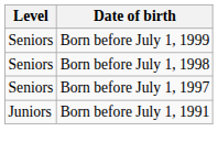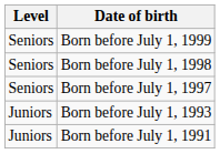+ row: Juniors | Born before July 1, 1993
